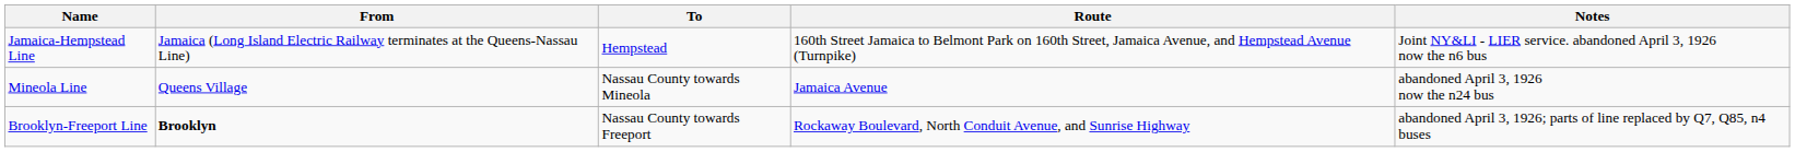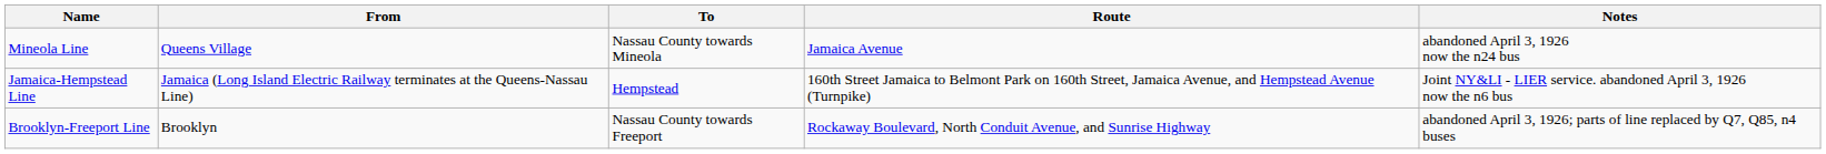rows swapped: Mineola Line <-> Jamaica-Hempstead Line
Brooklyn-Freeport Line | From: bold -> normal
